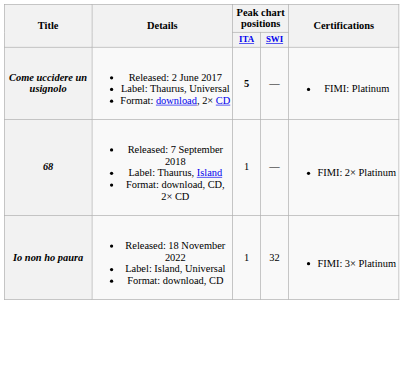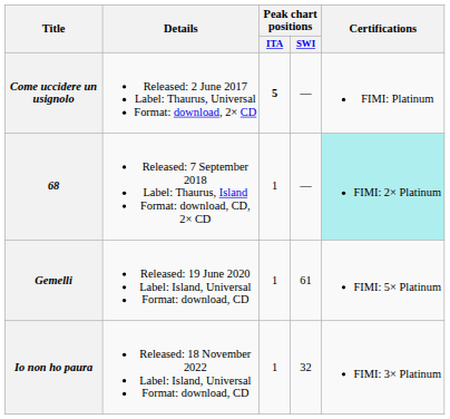68 | Certifications: no background -> paleturquoise background
+ row: Gemelli | Released: 19 June 2020 Label: Island, Universal Format: download, CD | 1 | 61 | FIMI: 5× Platinum
